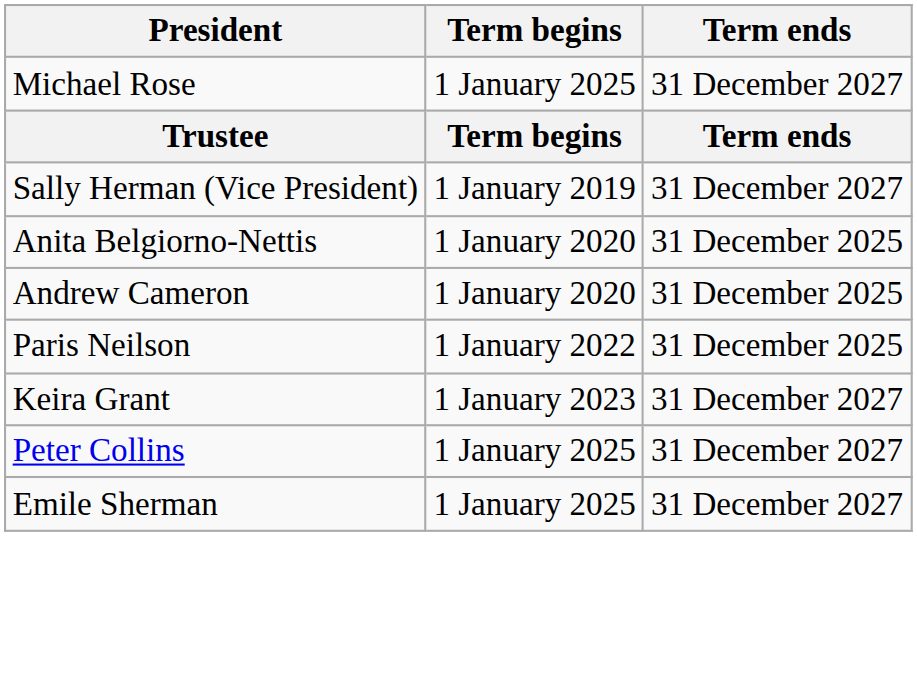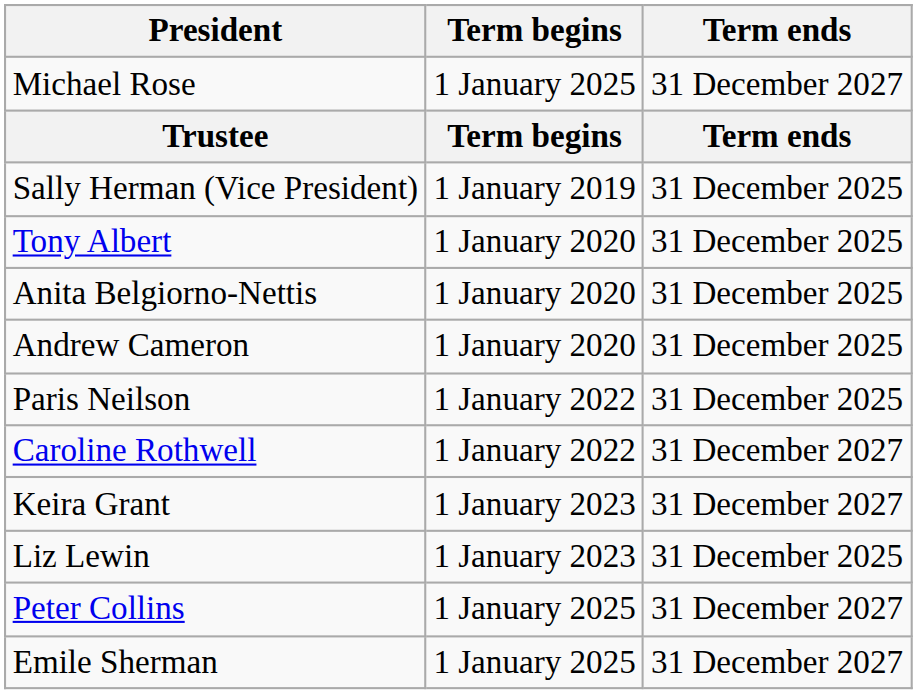Sally Herman (Vice President) | Term ends: 31 December 2027 -> 31 December 2025
+ row: Tony Albert | 1 January 2020 | 31 December 2025
+ row: Caroline Rothwell | 1 January 2022 | 31 December 2027
+ row: Liz Lewin | 1 January 2023 | 31 December 2025
